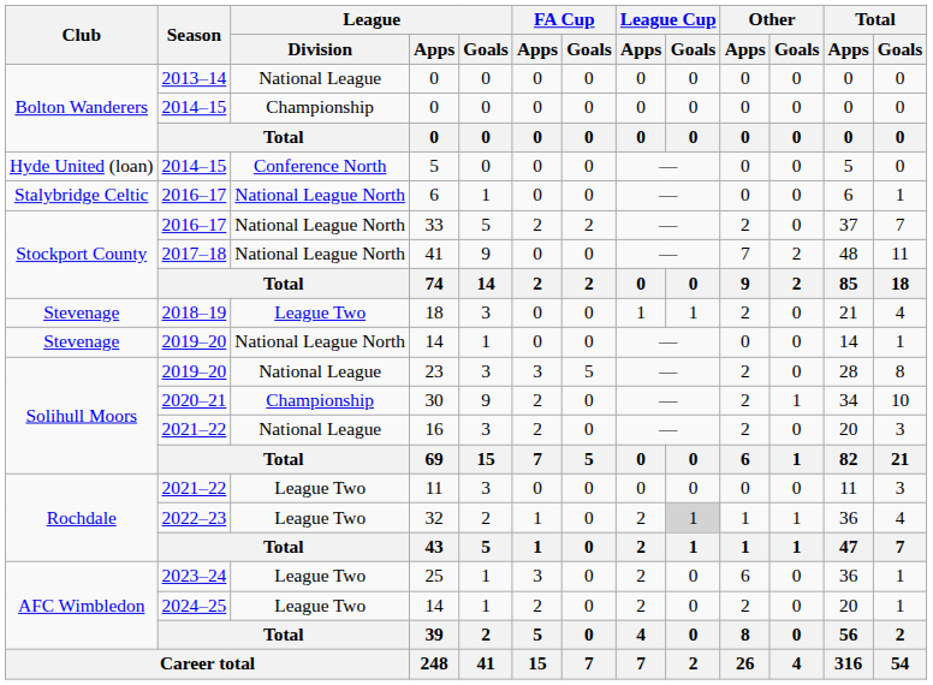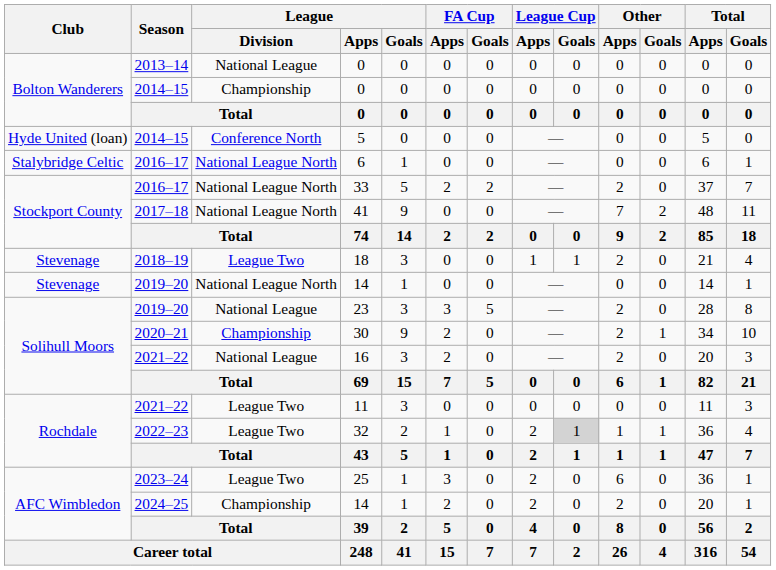2024–25 / 14 | League / Division: League Two -> Championship
